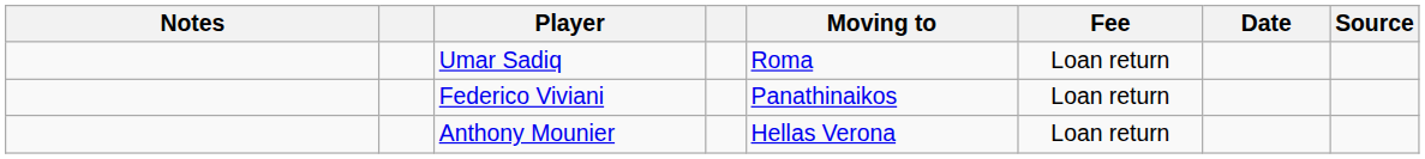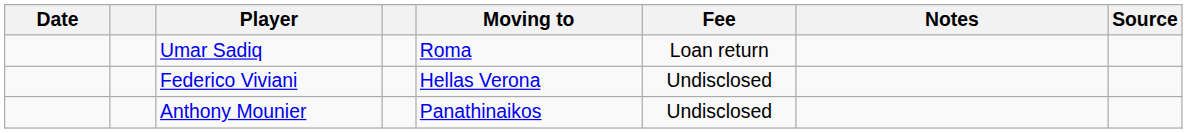columns swapped: Date <-> Notes
Federico Viviani | Moving to: Panathinaikos -> Hellas Verona
Federico Viviani | Fee: Loan return -> Undisclosed
Anthony Mounier | Moving to: Hellas Verona -> Panathinaikos
Anthony Mounier | Fee: Loan return -> Undisclosed
